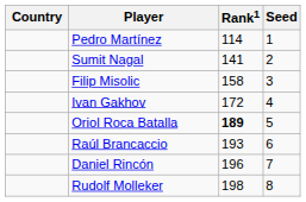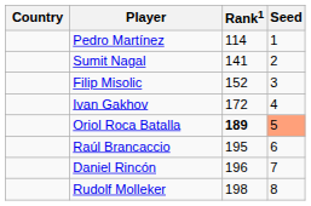Filip Misolic | Rank1: 158 -> 152
Oriol Roca Batalla | Seed: no background -> lightsalmon background
Raúl Brancaccio | Rank1: 193 -> 195
